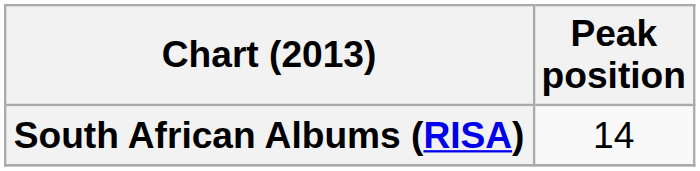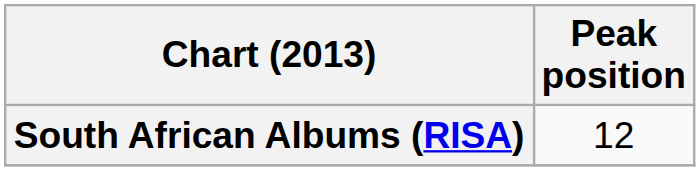South African Albums (RISA) | Peak position: 14 -> 12
